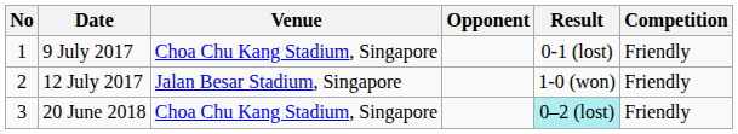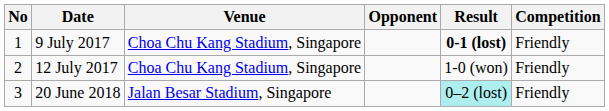9 July 2017 | Result: normal -> bold
12 July 2017 | Venue: Jalan Besar Stadium, Singapore -> Choa Chu Kang Stadium, Singapore
20 June 2018 | Venue: Choa Chu Kang Stadium, Singapore -> Jalan Besar Stadium, Singapore
